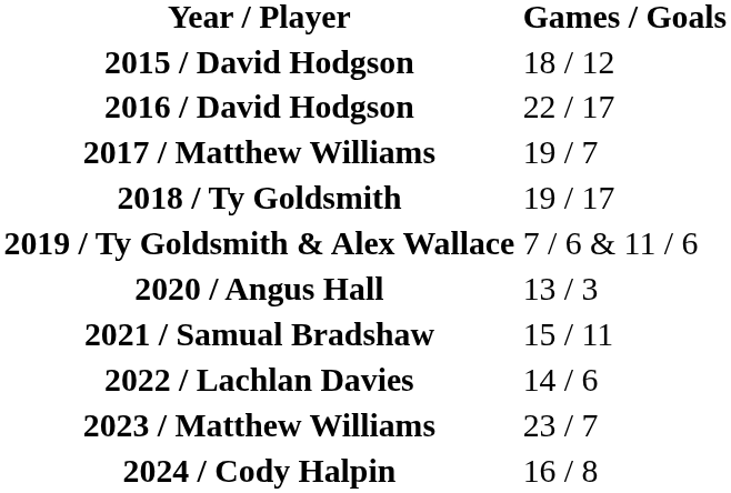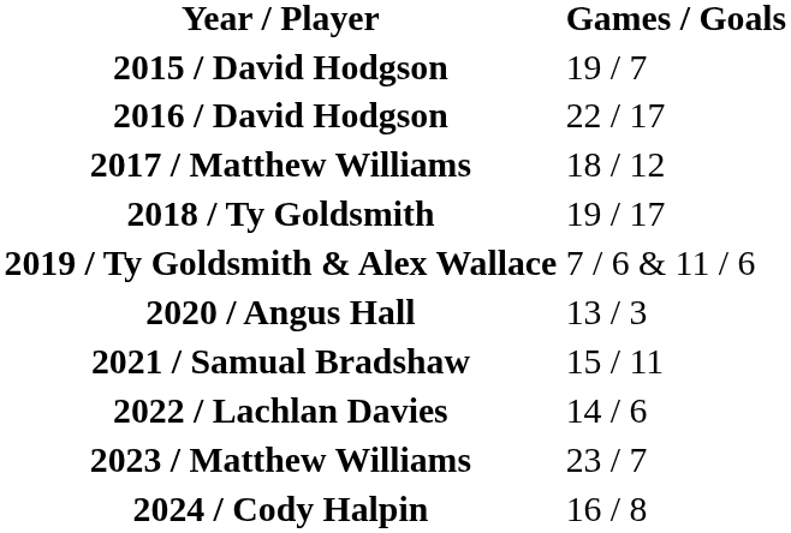2015 / David Hodgson | Games / Goals: 18 / 12 -> 19 / 7
2017 / Matthew Williams | Games / Goals: 19 / 7 -> 18 / 12
